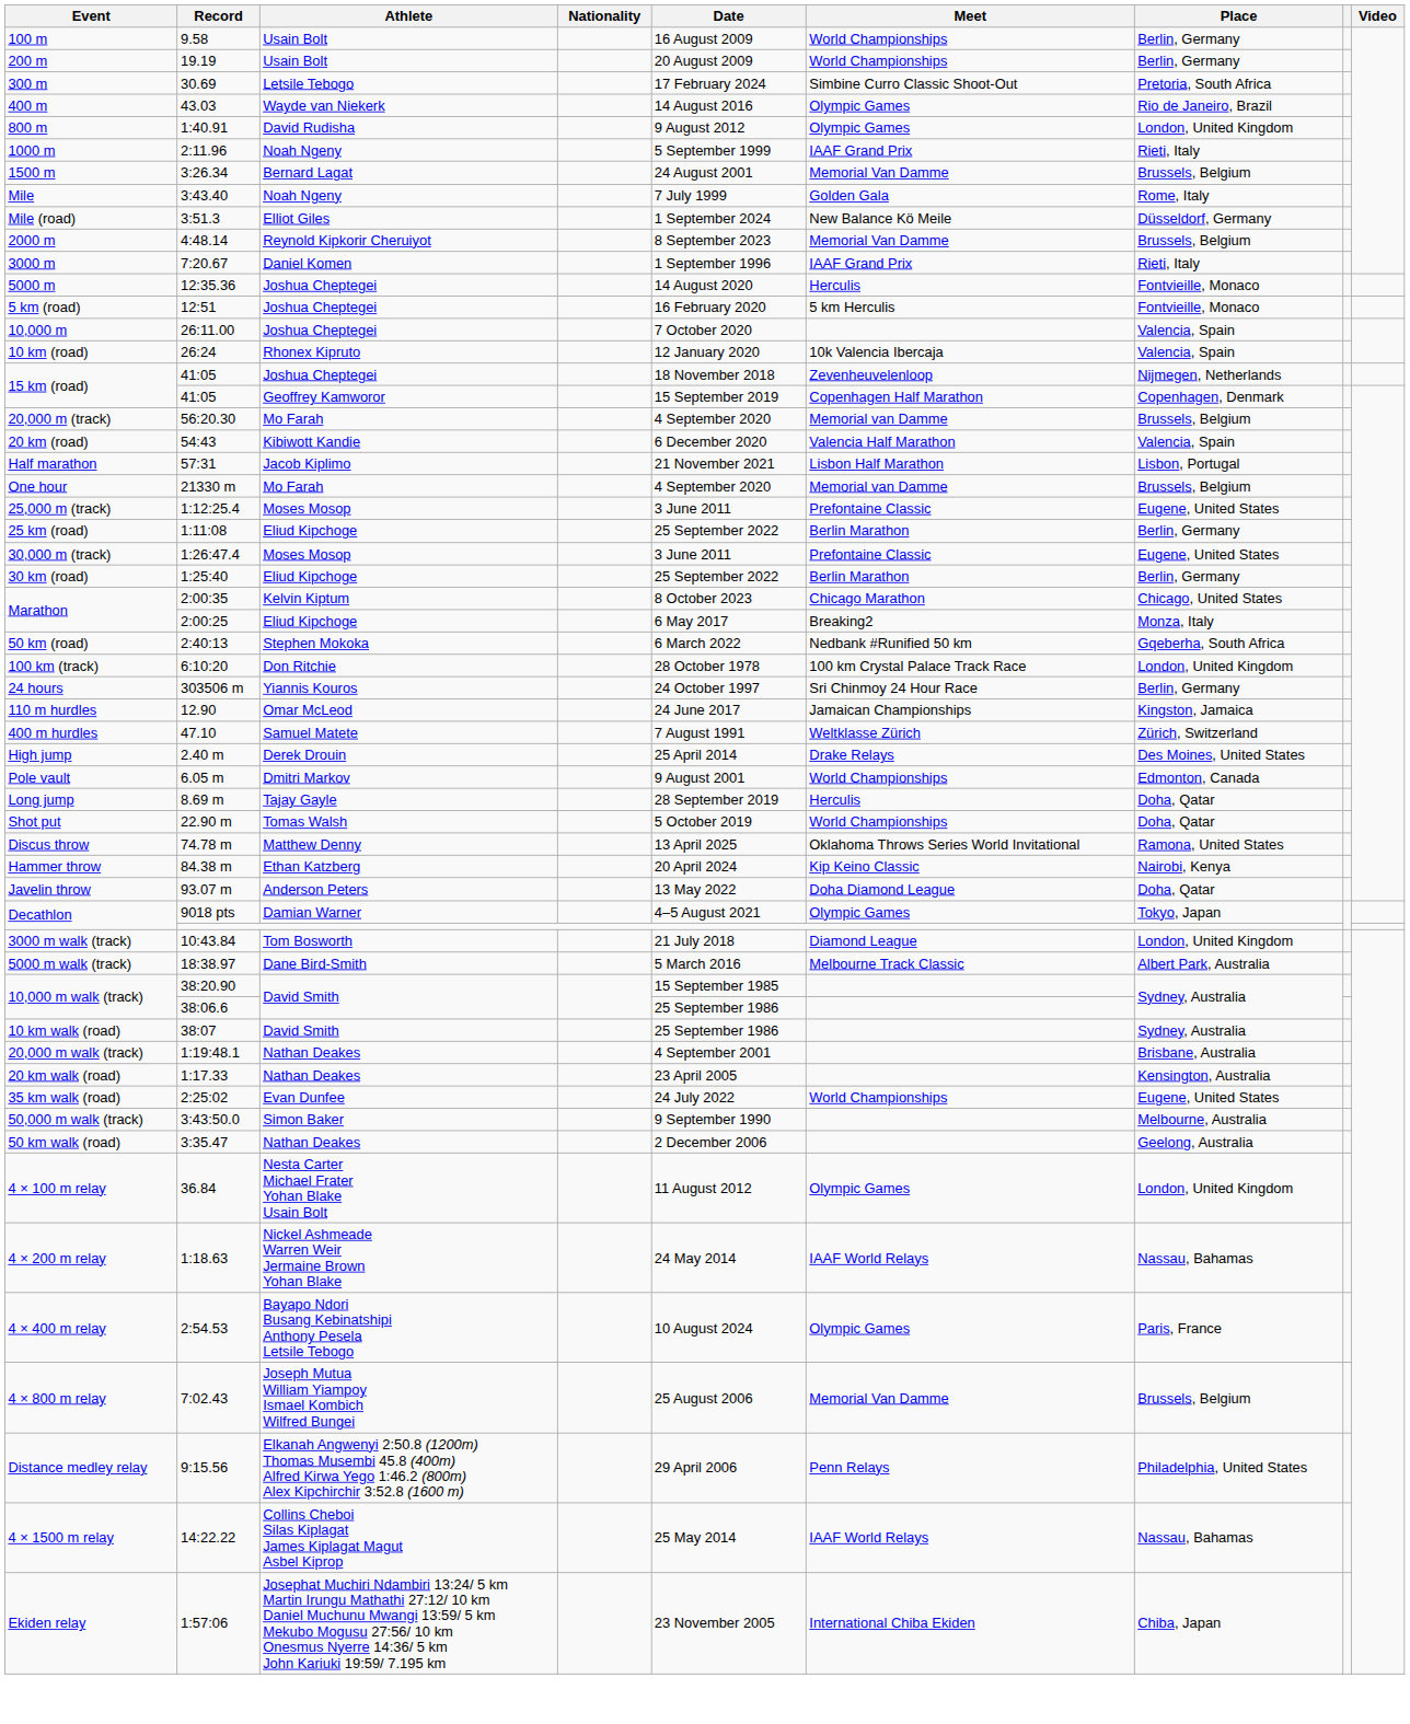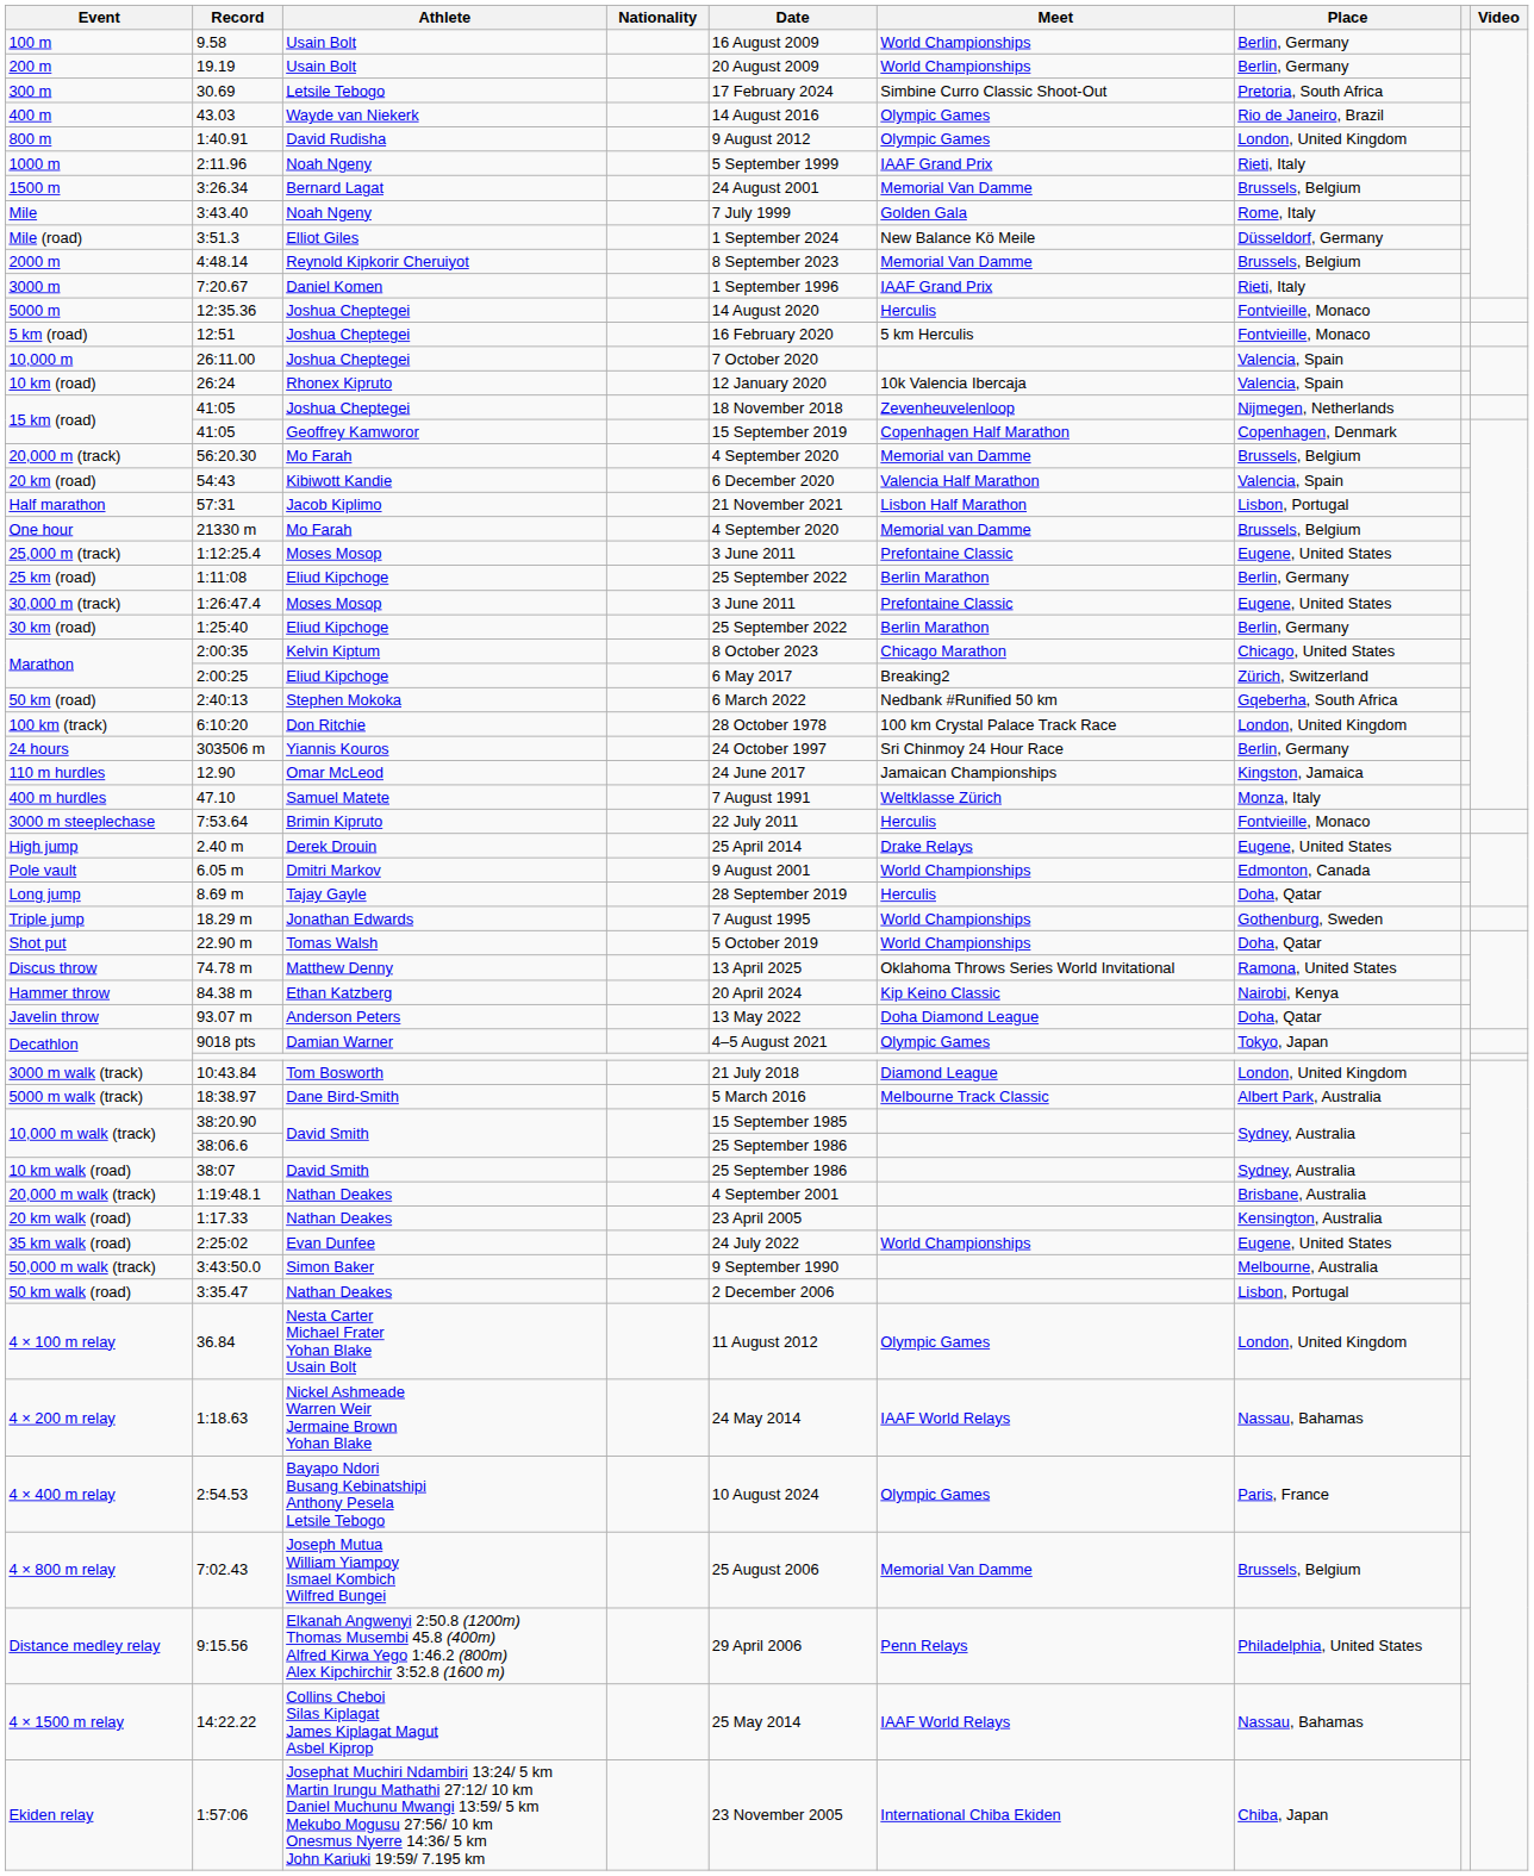Marathon / 2:00:25 | Place: Monza, Italy -> Zürich, Switzerland
400 m hurdles | Place: Zürich, Switzerland -> Monza, Italy
+ row: 3000 m steeplechase | 7:53.64 | Brimin Kipruto | 22 July 2011 | Herculis | Fontvieille, Monaco
High jump | Place: Des Moines, United States -> Eugene, United States
+ row: Triple jump | 18.29 m | Jonathan Edwards | 7 August 1995 | World Championships | Gothenburg, Sweden
50 km walk (road) | Place: Geelong, Australia -> Lisbon, Portugal
